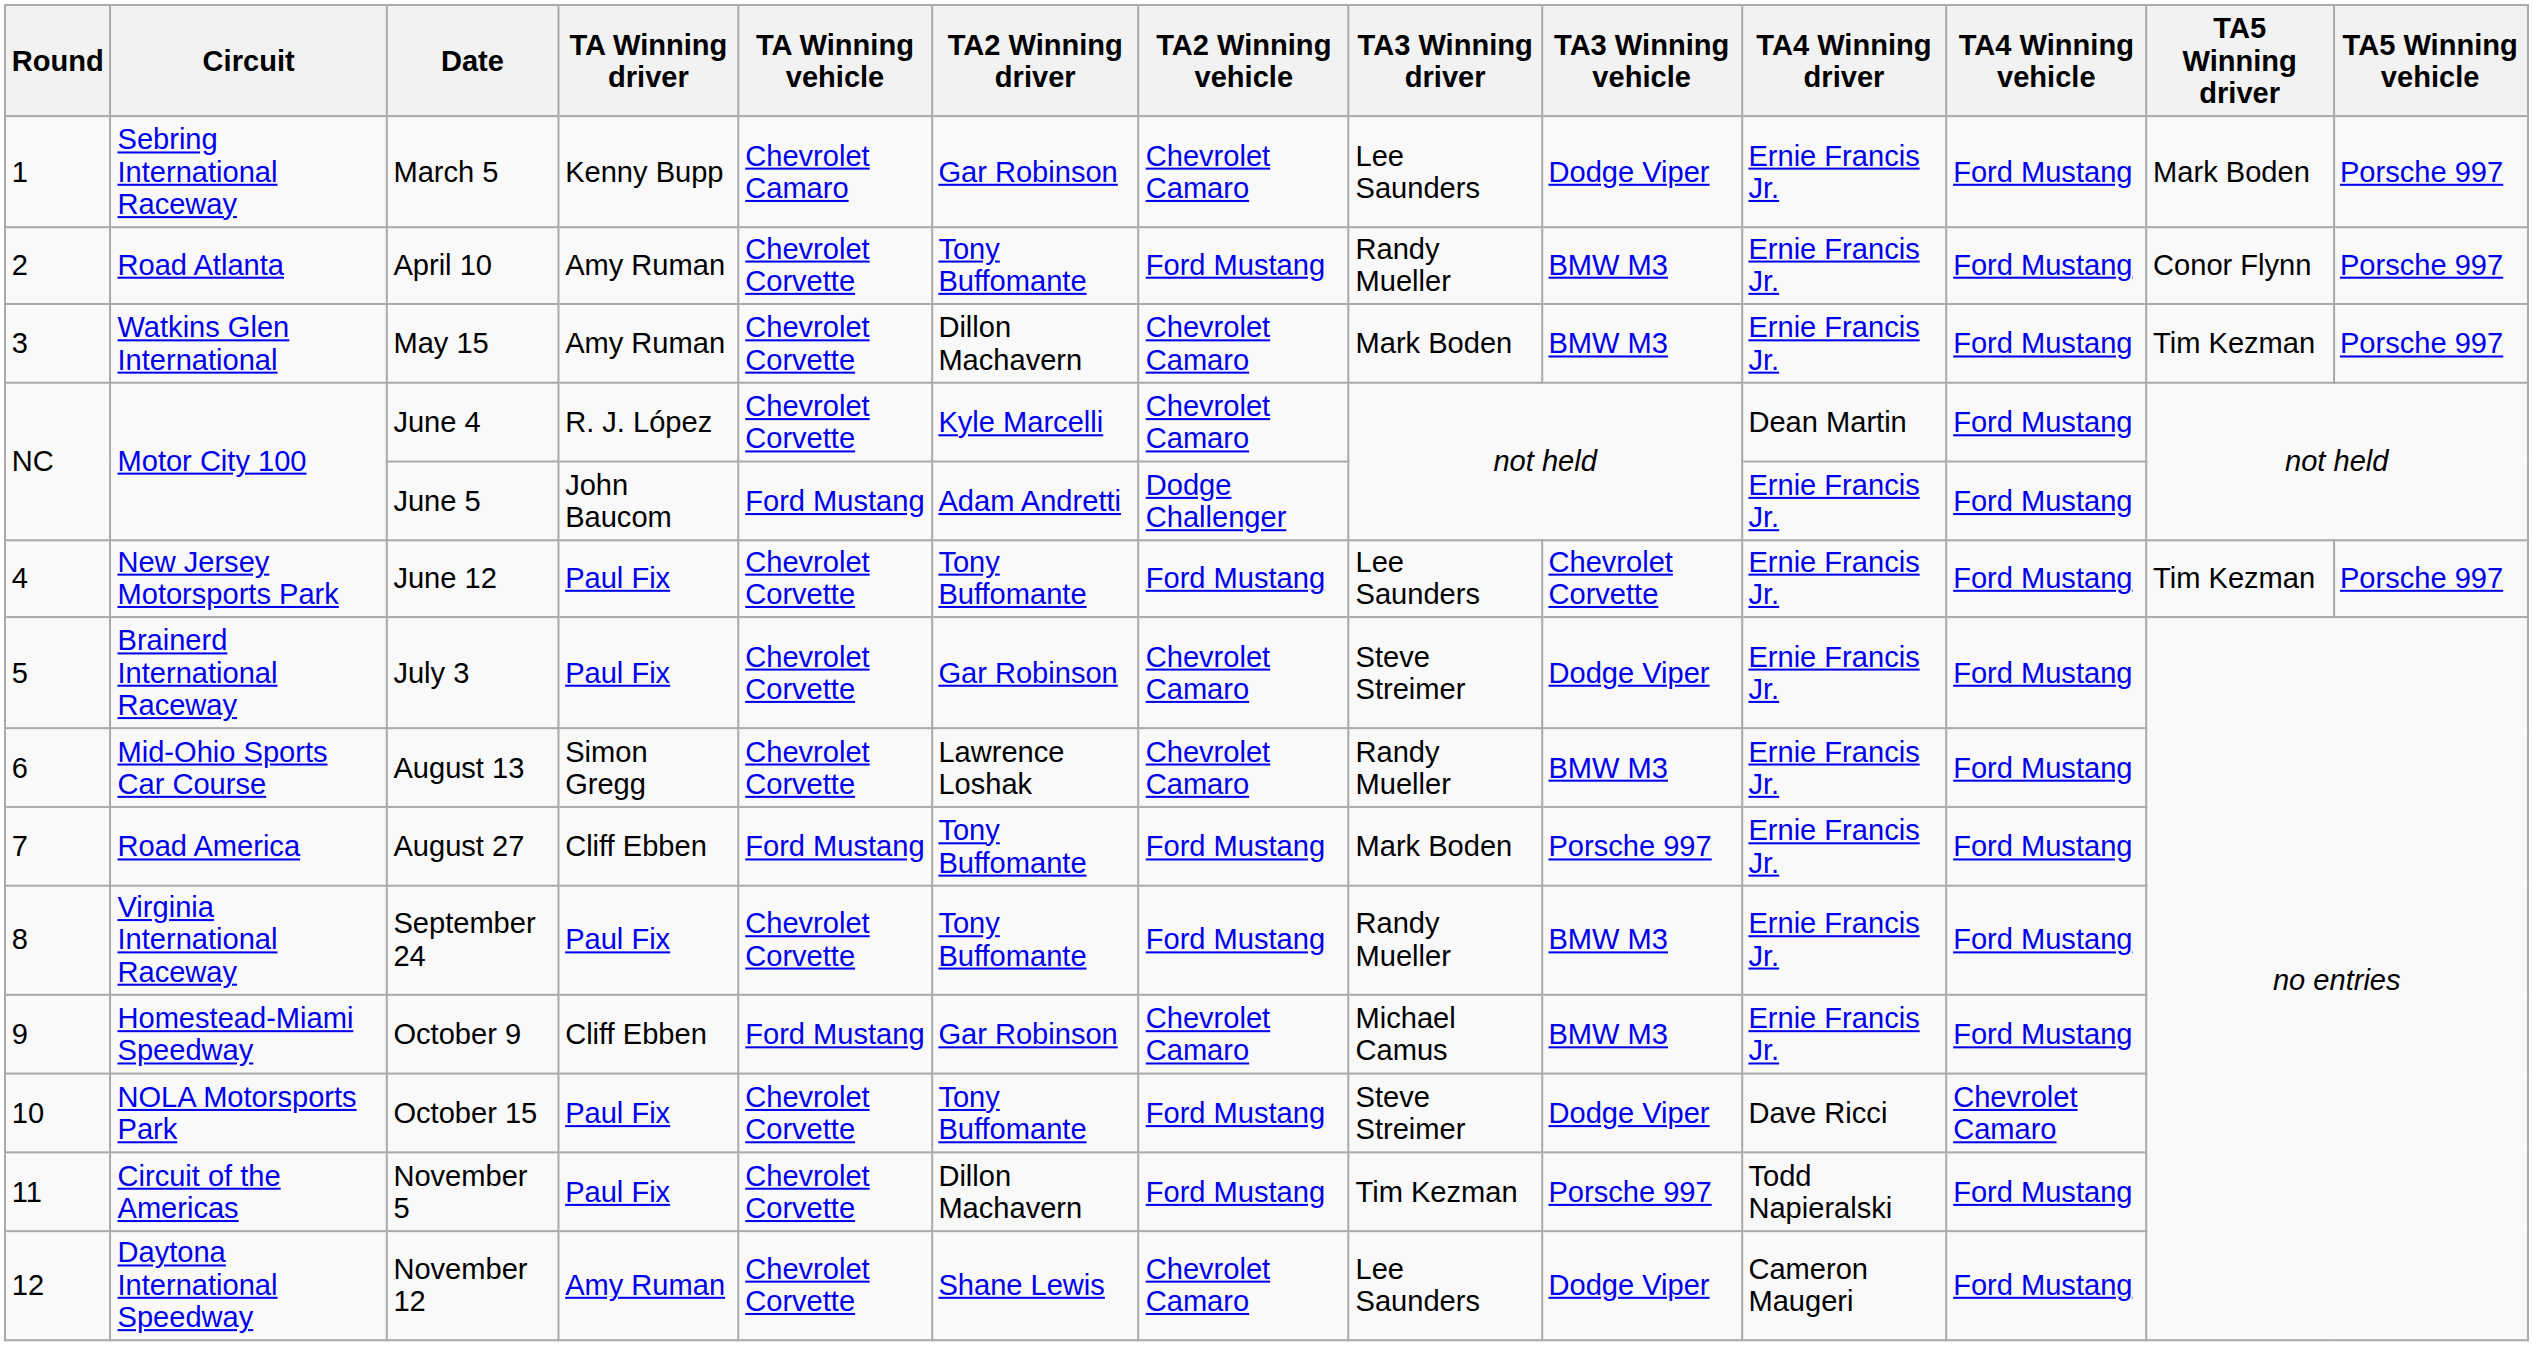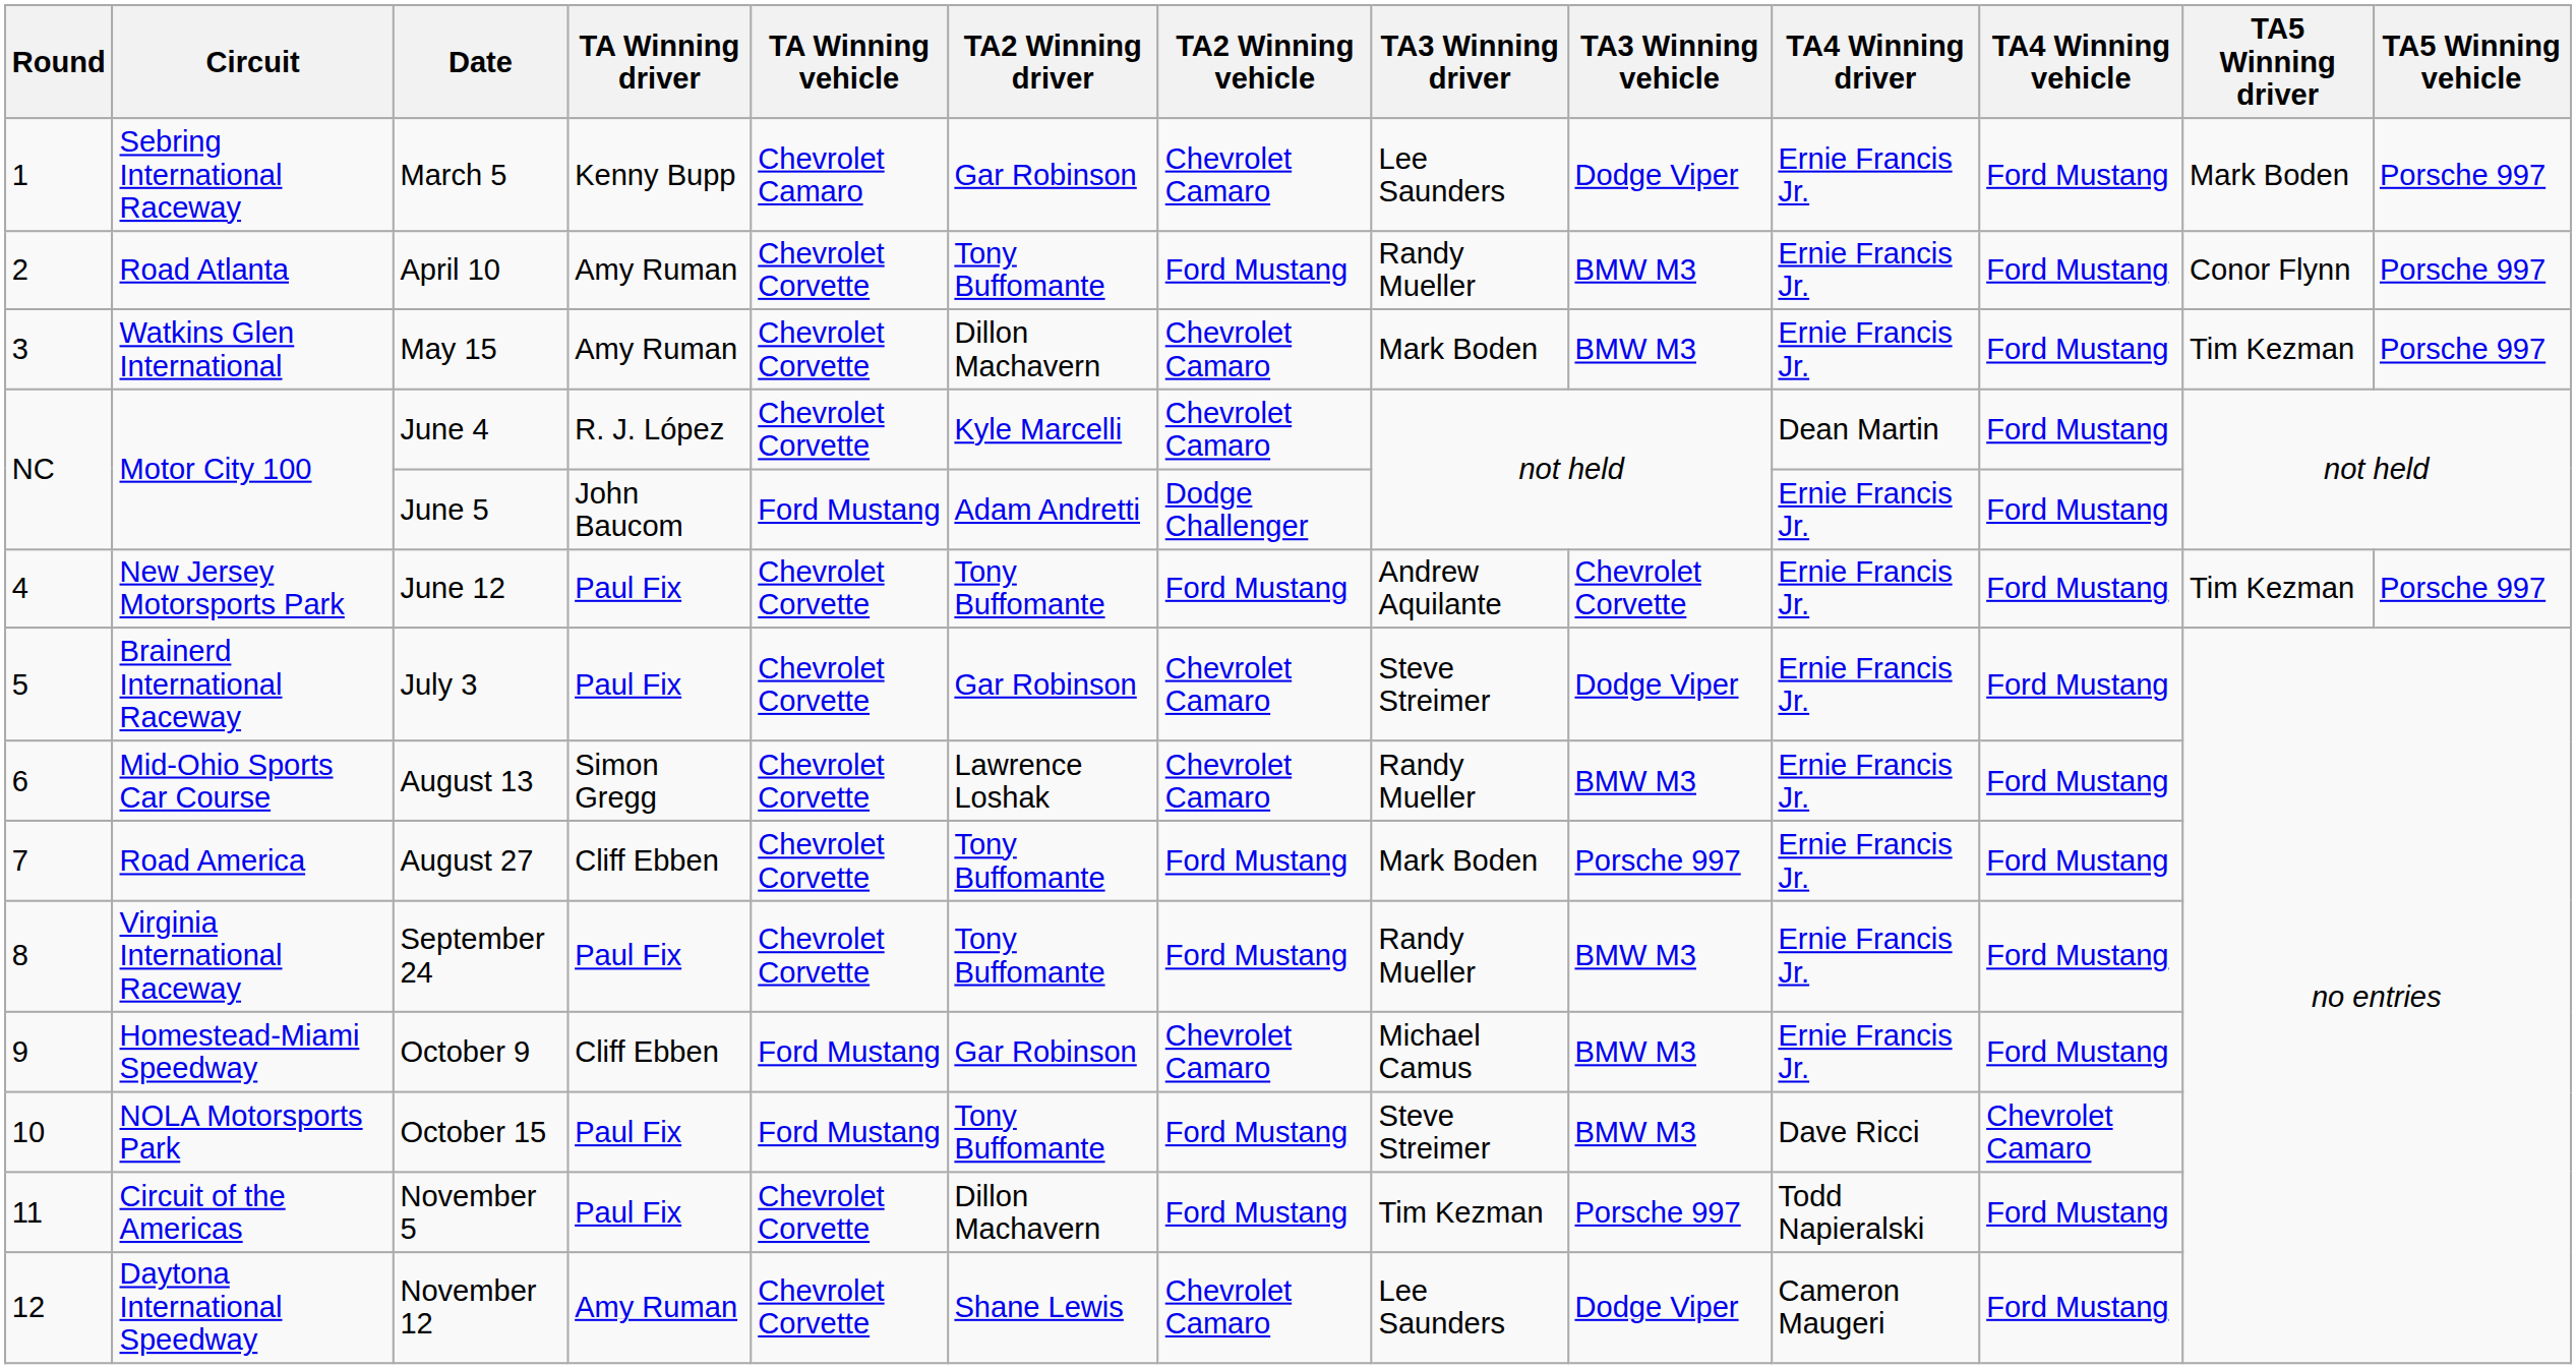June 12 | TA3 Winning driver: Lee Saunders -> Andrew Aquilante
August 27 | TA Winning vehicle: Ford Mustang -> Chevrolet Corvette
October 15 | TA Winning vehicle: Chevrolet Corvette -> Ford Mustang
October 15 | TA3 Winning vehicle: Dodge Viper -> BMW M3
